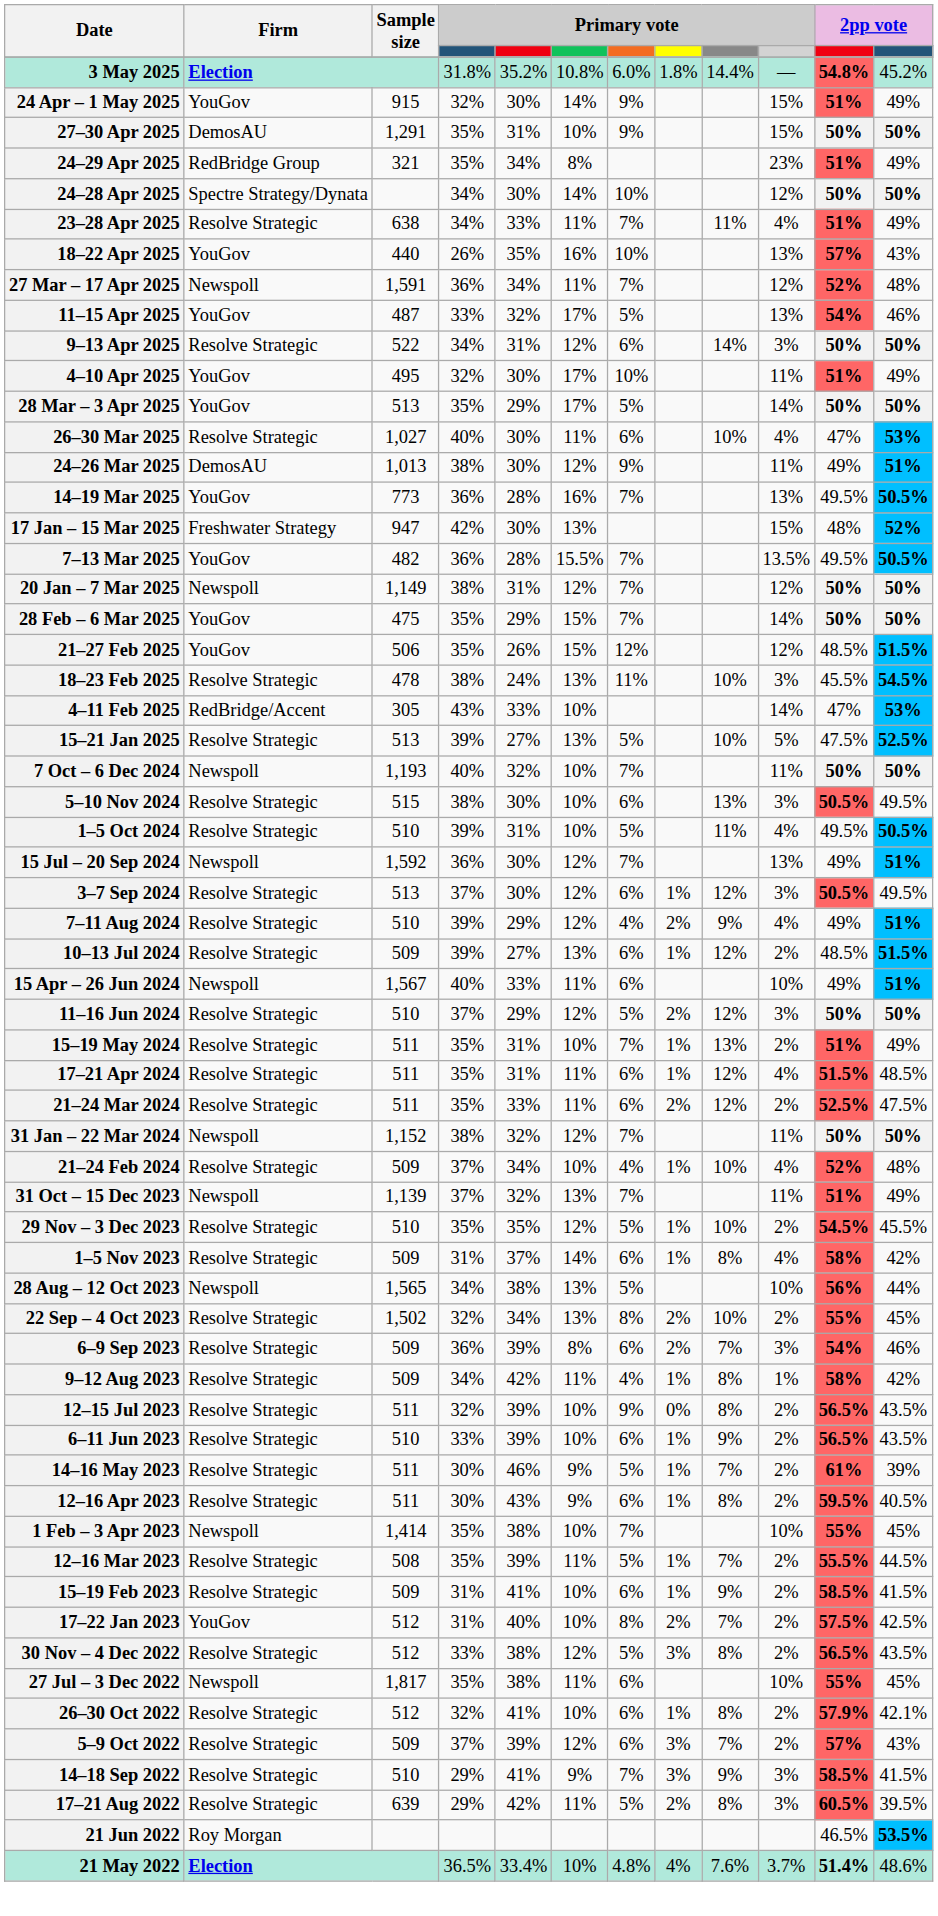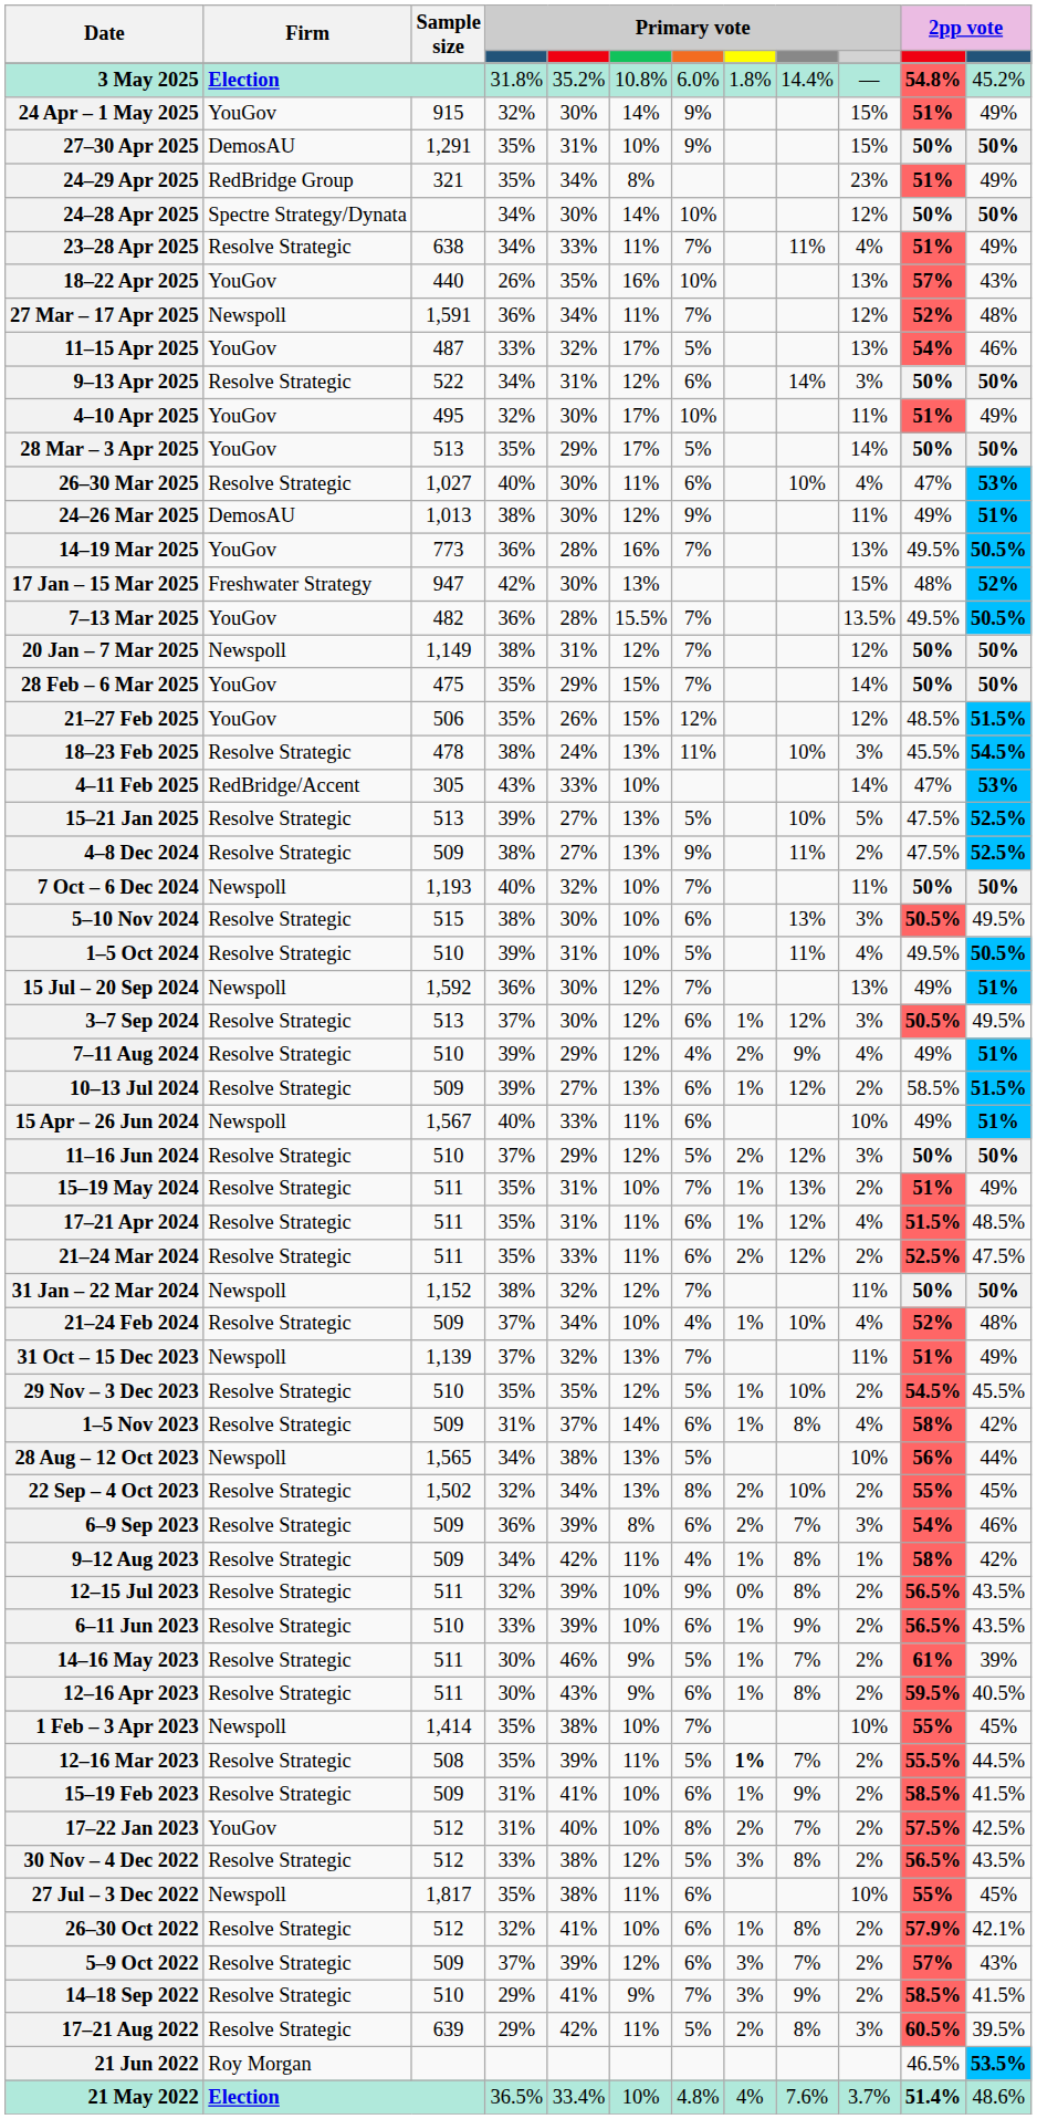+ row: 4–8 Dec 2024 | Resolve Strategic | 509 | 38% | 27% | 13% | 9% | 11% | 2% | 47.5% | 52.5%
10–13 Jul 2024 | column 11: 48.5% -> 58.5%
12–16 Mar 2023 | column 8: normal -> bold
14–18 Sep 2022 | column 10: 3% -> 2%
